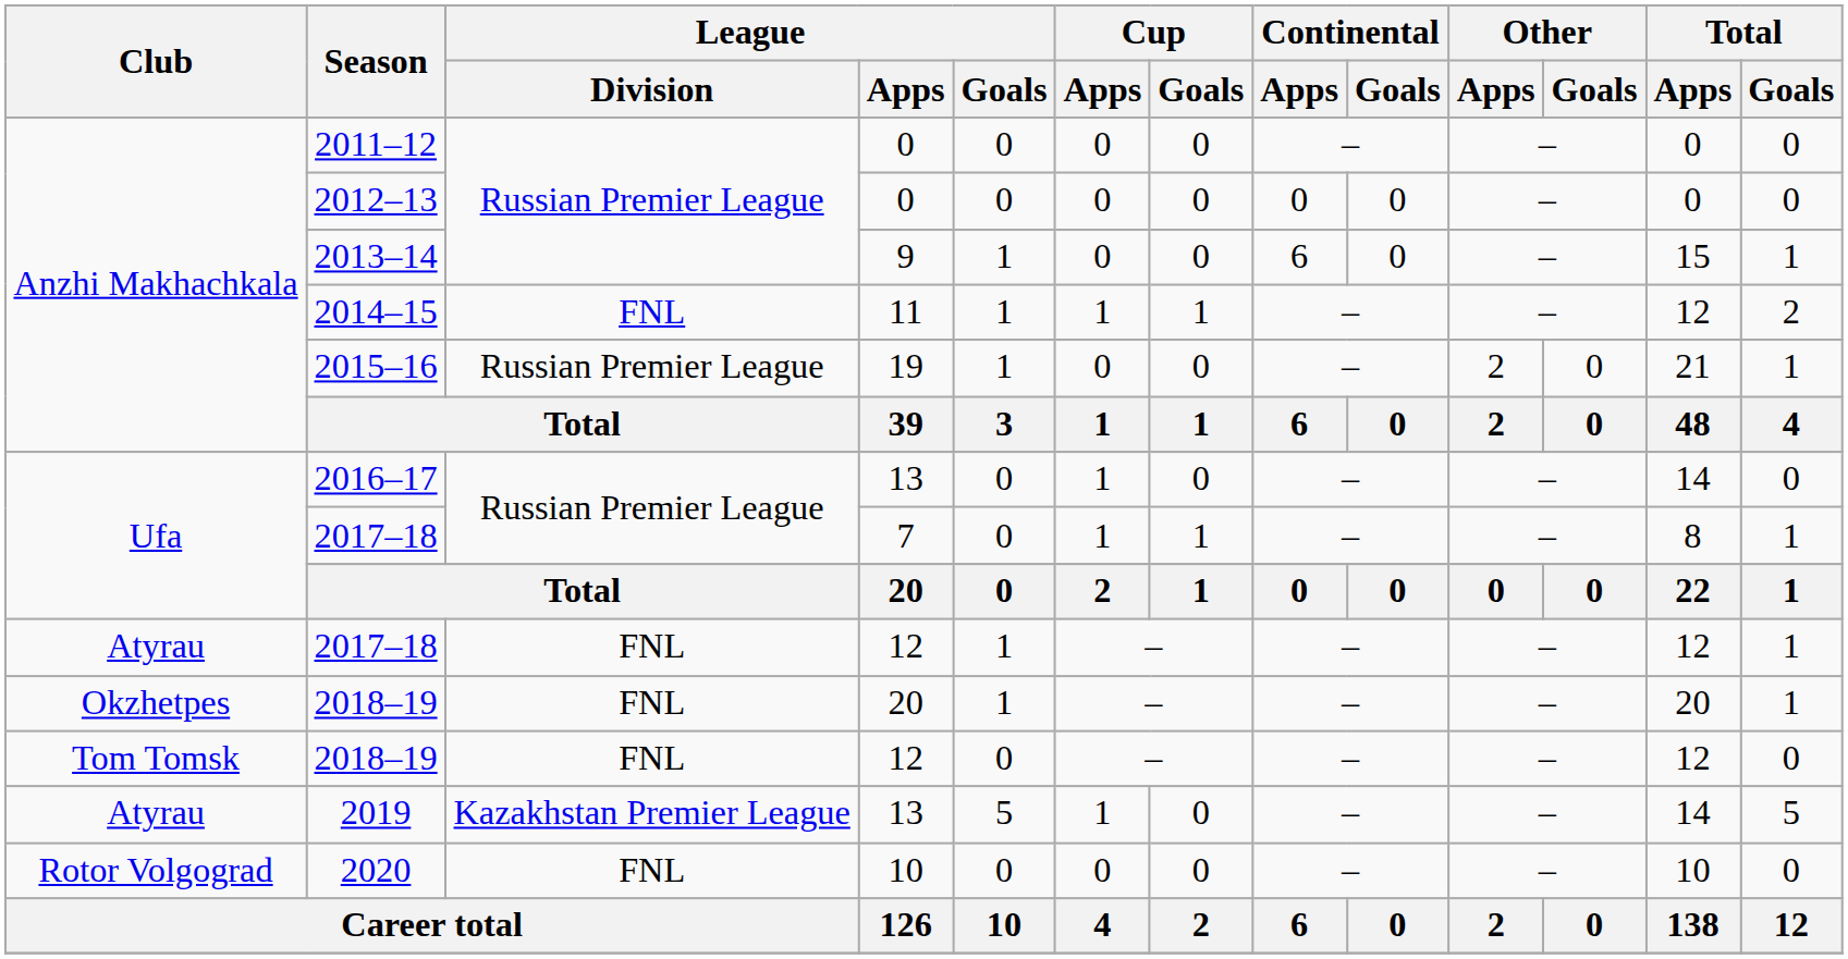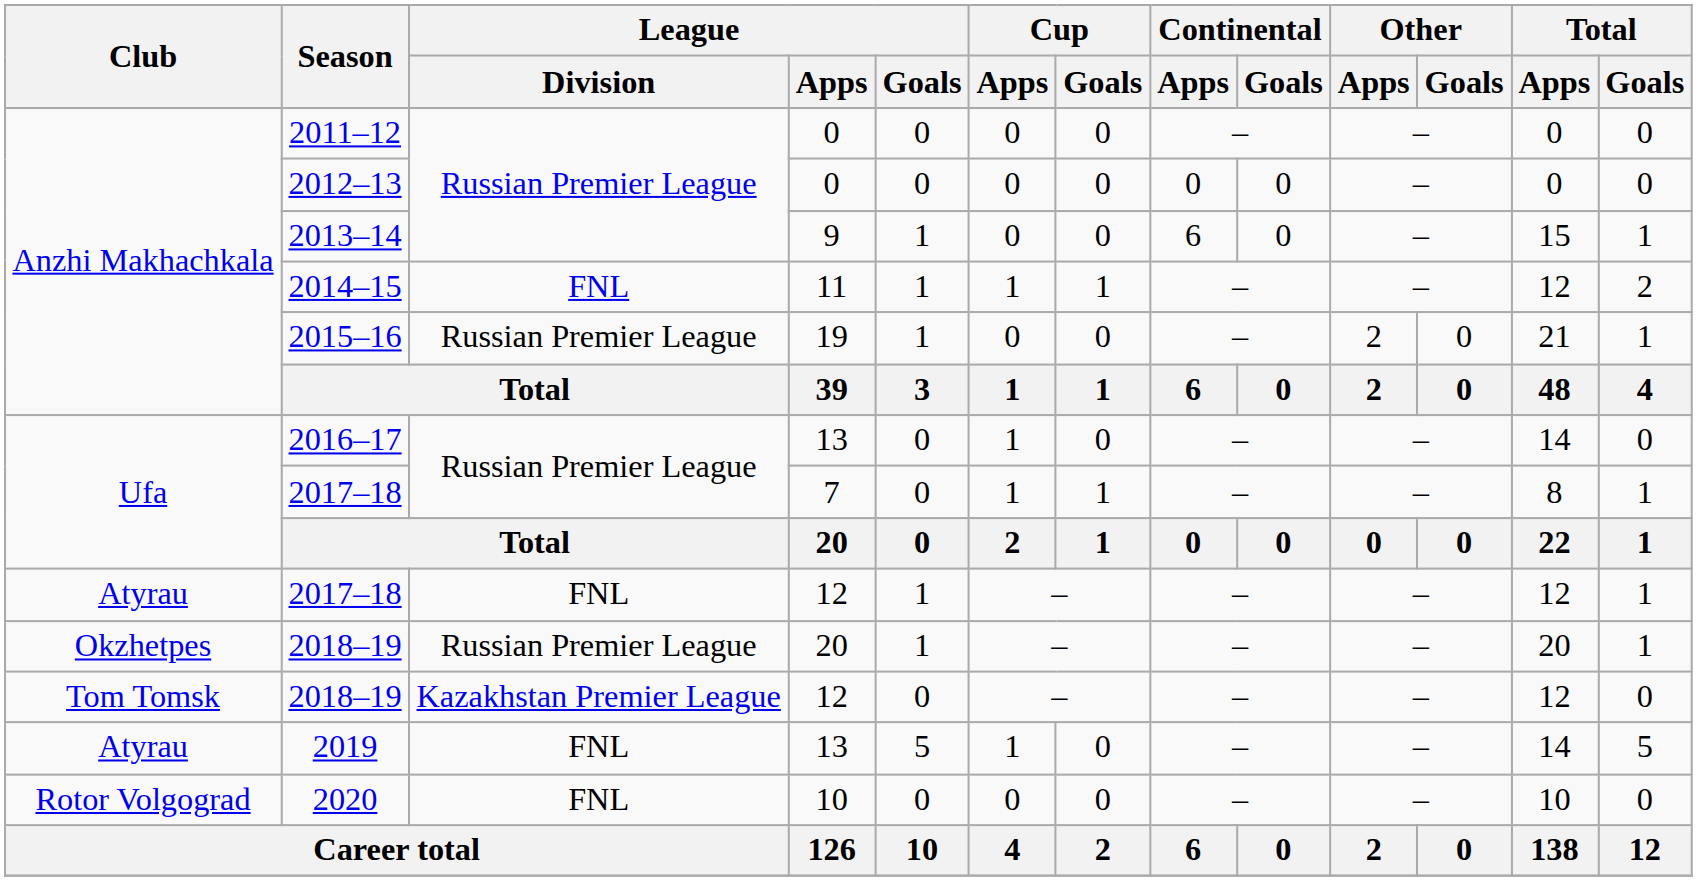2018–19 / 20 | League / Division: FNL -> Russian Premier League
2018–19 / 12 | League / Division: FNL -> Kazakhstan Premier League
2019 | League / Division: Kazakhstan Premier League -> FNL
